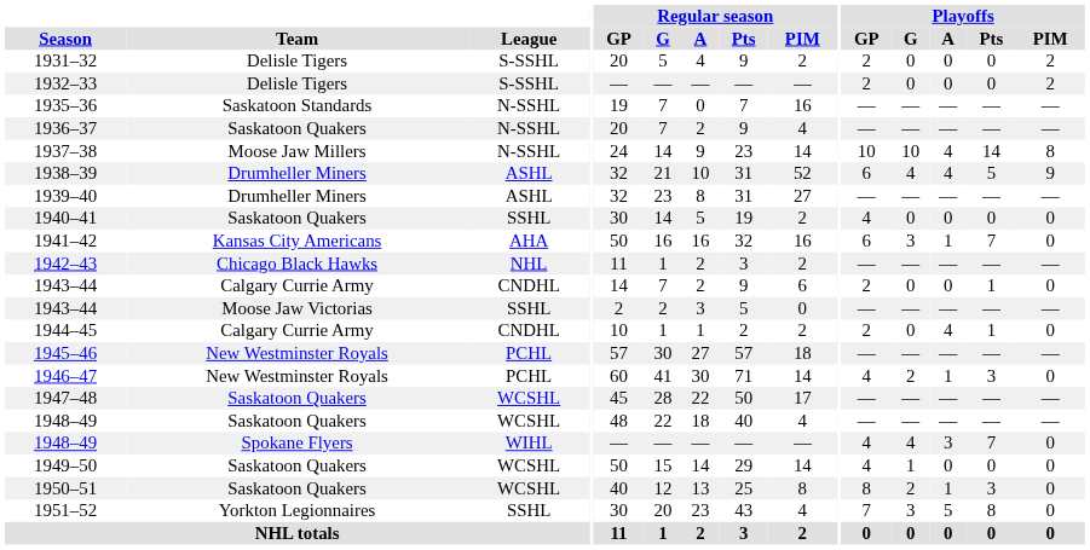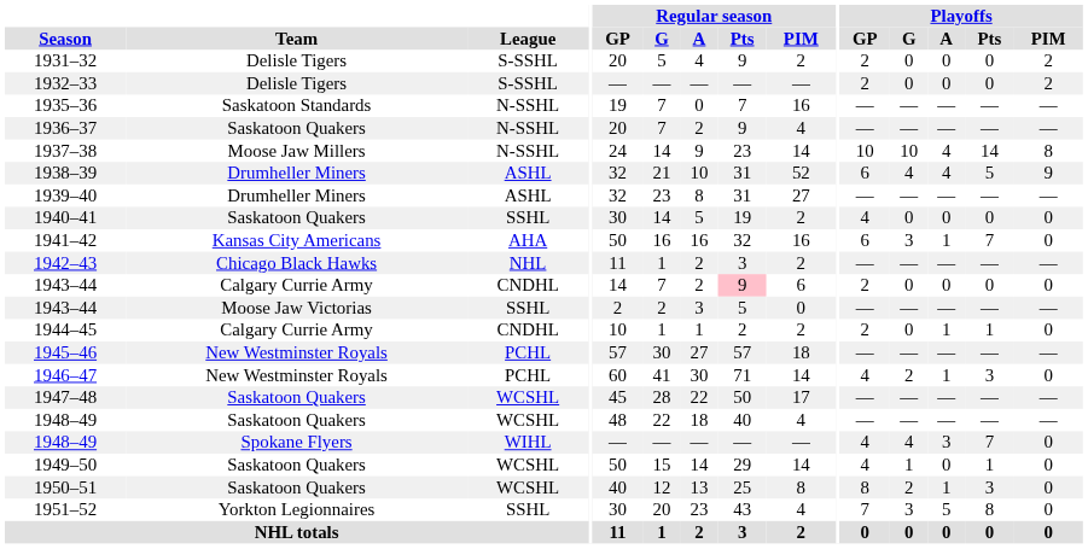1943–44 / Calgary Currie Army | Regular season / Pts: no background -> pink background
1943–44 / Calgary Currie Army | Playoffs / Pts: 1 -> 0
1944–45 | Playoffs / A: 4 -> 1
1949–50 | Playoffs / Pts: 0 -> 1
